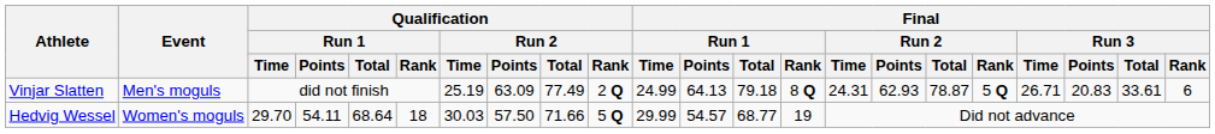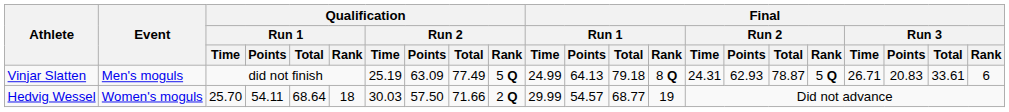Vinjar Slatten | Qualification / Run 2 / Rank: 2 Q -> 5 Q
Hedvig Wessel | Qualification / Run 1 / Time: 29.70 -> 25.70
Hedvig Wessel | Qualification / Run 2 / Rank: 5 Q -> 2 Q
